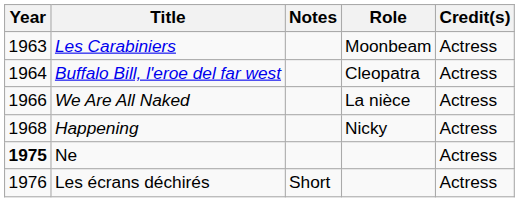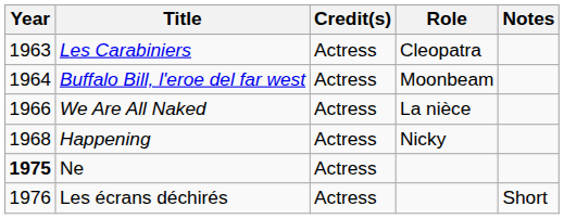columns swapped: Credit(s) <-> Notes
Les Carabiniers | Role: Moonbeam -> Cleopatra
Buffalo Bill, l'eroe del far west | Role: Cleopatra -> Moonbeam
